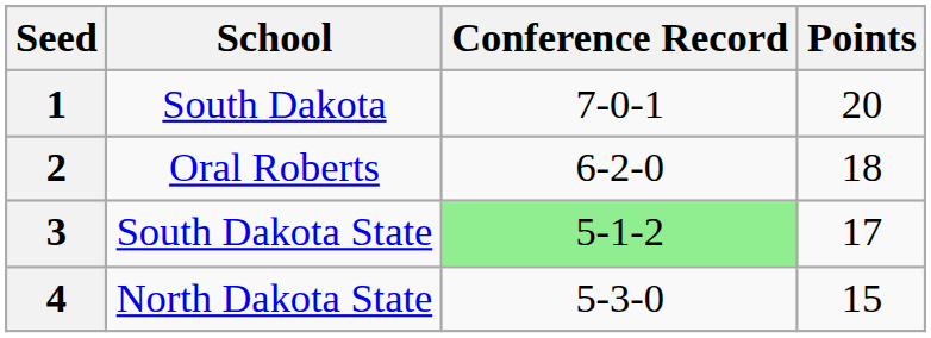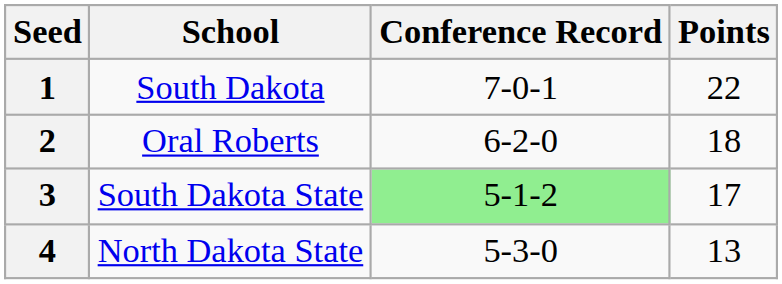1 | Points: 20 -> 22
4 | Points: 15 -> 13
